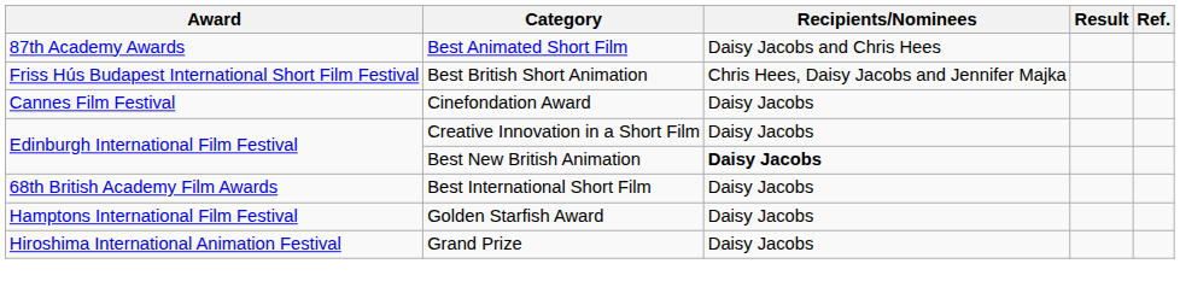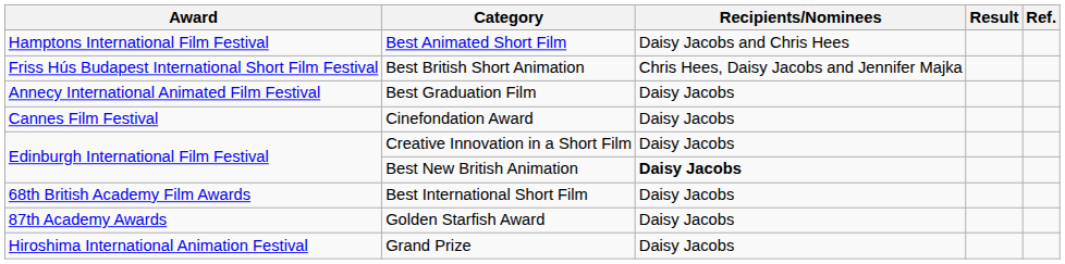Best Animated Short Film | Award: 87th Academy Awards -> Hamptons International Film Festival
+ row: Annecy International Animated Film Festival | Best Graduation Film | Daisy Jacobs
Golden Starfish Award | Award: Hamptons International Film Festival -> 87th Academy Awards
